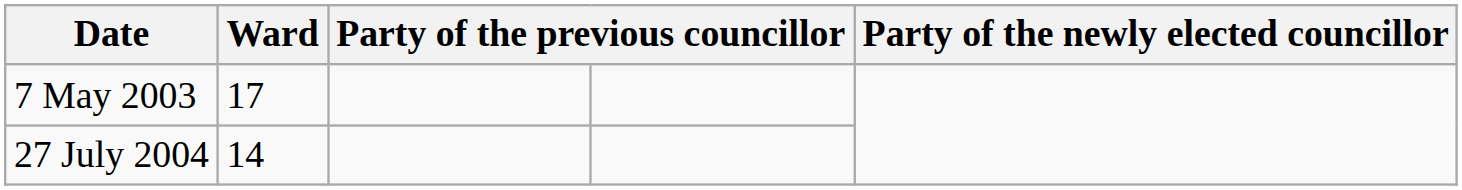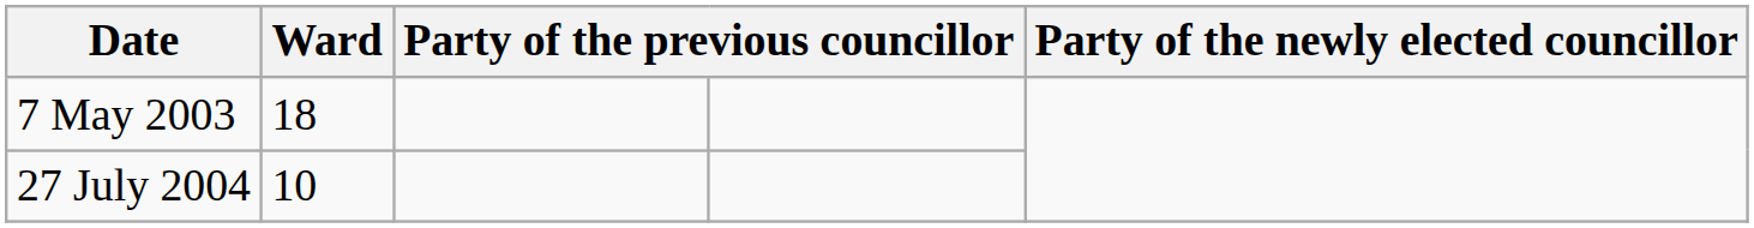7 May 2003 | Ward: 17 -> 18
27 July 2004 | Ward: 14 -> 10
